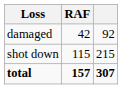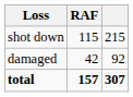rows swapped: shot down <-> damaged
